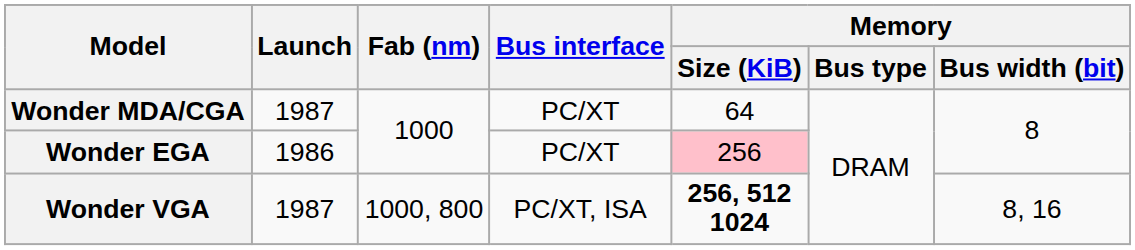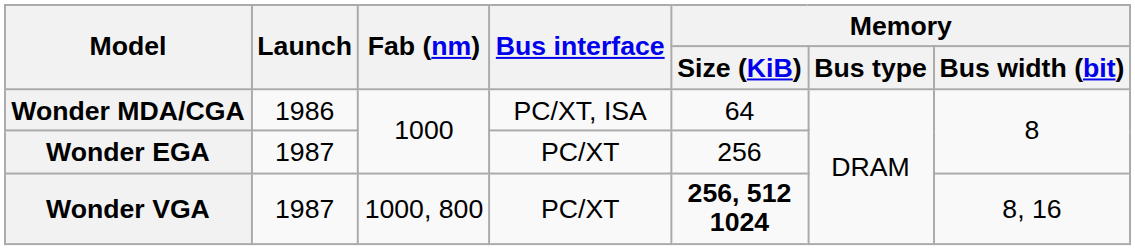Wonder MDA/CGA | Launch: 1987 -> 1986
Wonder MDA/CGA | Bus interface: PC/XT -> PC/XT, ISA
Wonder EGA | Launch: 1986 -> 1987
Wonder EGA | Memory / Size (KiB): pink background -> no background
Wonder VGA | Bus interface: PC/XT, ISA -> PC/XT
